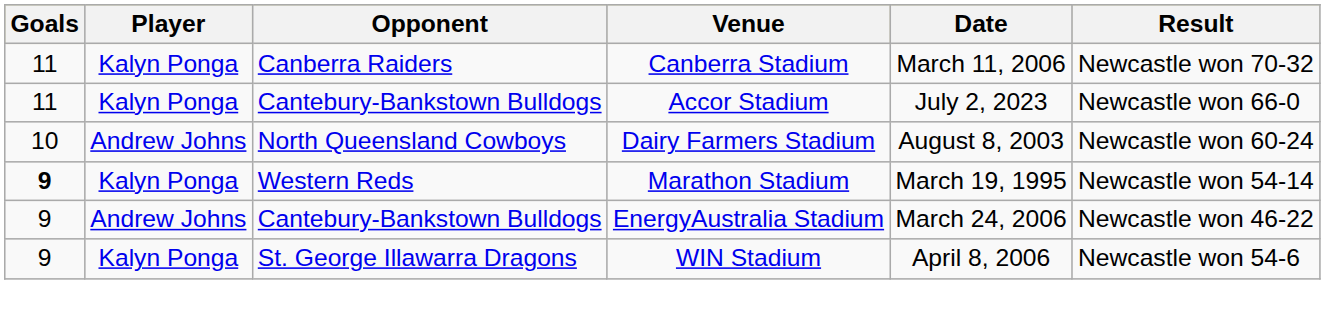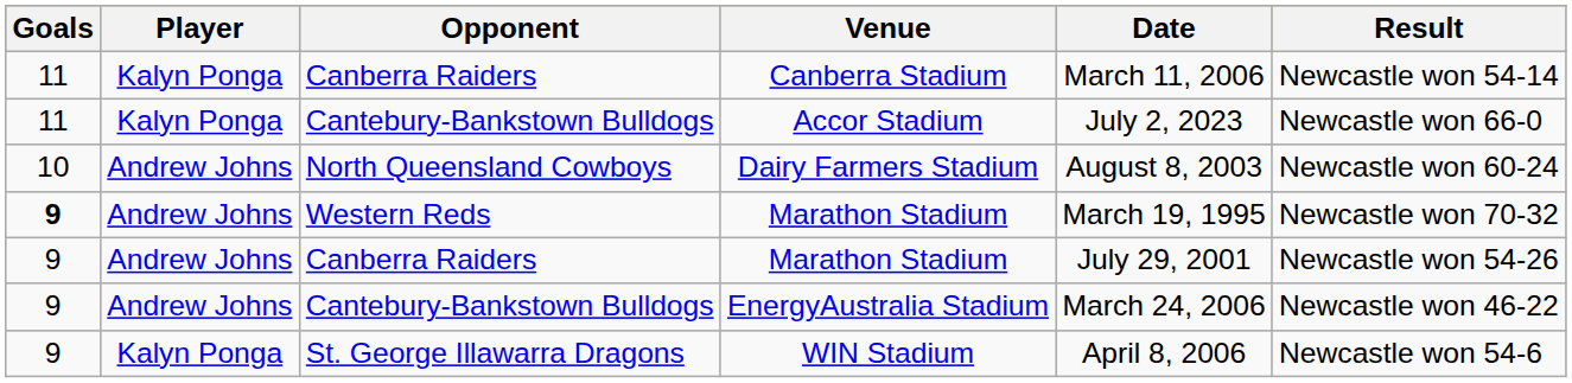Canberra Stadium | Result: Newcastle won 70-32 -> Newcastle won 54-14
Western Reds / Marathon Stadium | Player: Kalyn Ponga -> Andrew Johns
Western Reds / Marathon Stadium | Result: Newcastle won 54-14 -> Newcastle won 70-32
+ row: 9 | Andrew Johns | Canberra Raiders | Marathon Stadium | July 29, 2001 | Newcastle won 54-26
